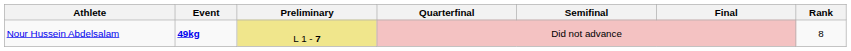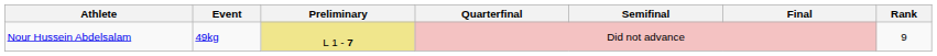Nour Hussein Abdelsalam | Event: bold -> normal
Nour Hussein Abdelsalam | Rank: 8 -> 9
